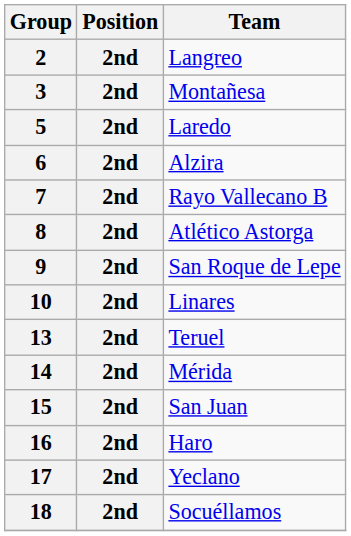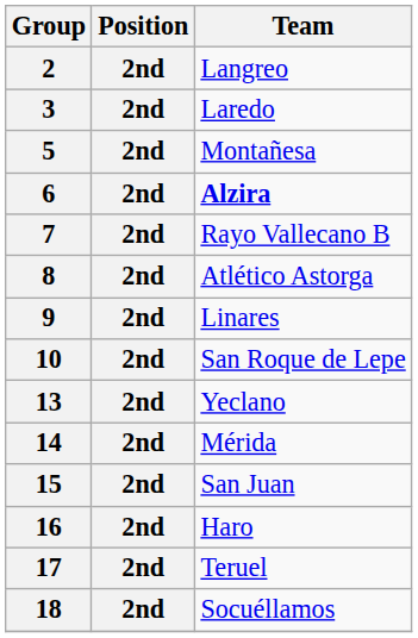3 | Team: Montañesa -> Laredo
5 | Team: Laredo -> Montañesa
6 | Team: normal -> bold
9 | Team: San Roque de Lepe -> Linares
10 | Team: Linares -> San Roque de Lepe
13 | Team: Teruel -> Yeclano
17 | Team: Yeclano -> Teruel
